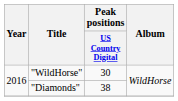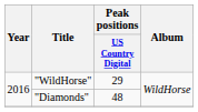"WildHorse" | Peak positions / US Country Digital: 30 -> 29
"Diamonds" | Peak positions / US Country Digital: 38 -> 48
